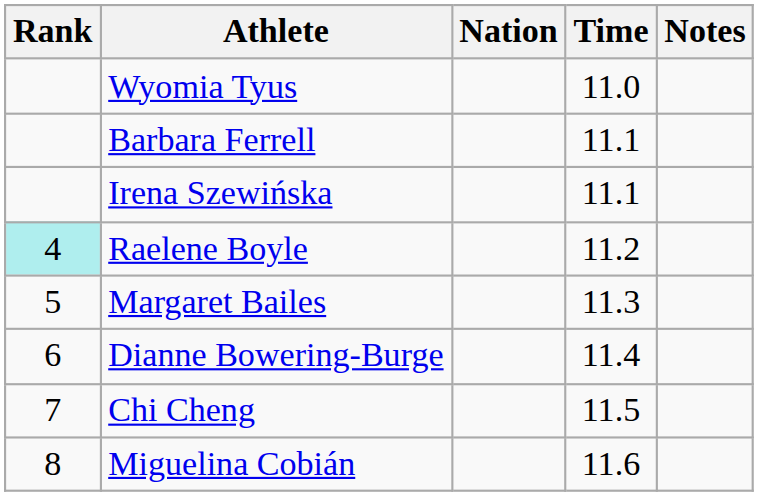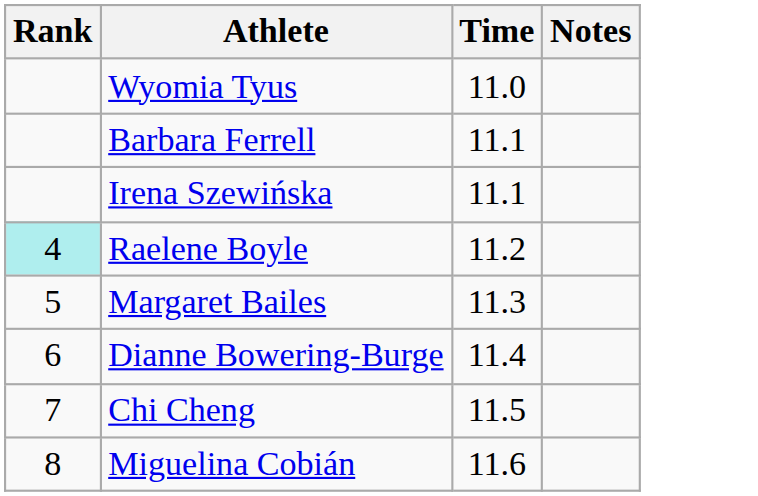- column: Nation
